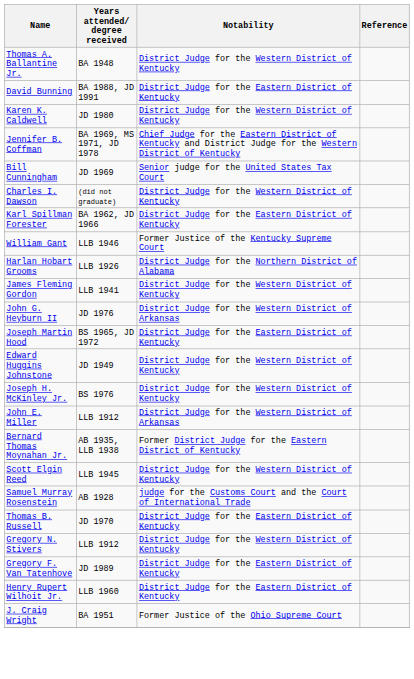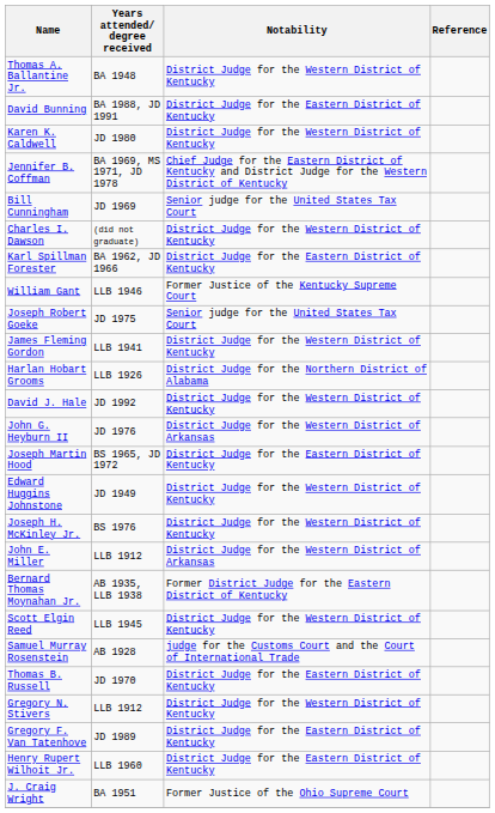+ row: Joseph Robert Goeke | JD 1975 | Senior judge for the United States Tax Court
rows swapped: James Fleming Gordon <-> Harlan Hobart Grooms
+ row: David J. Hale | JD 1992 | District Judge for the Western District of Kentucky
